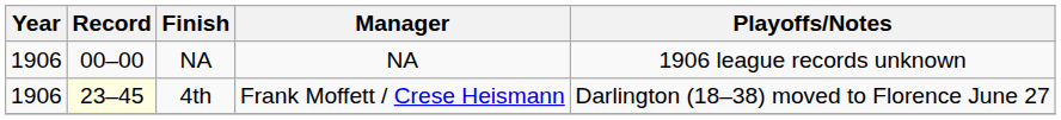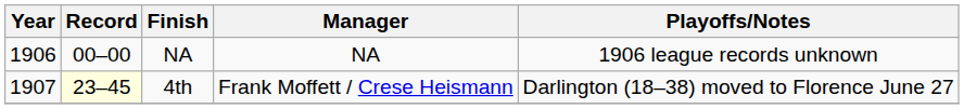4th | Year: 1906 -> 1907
